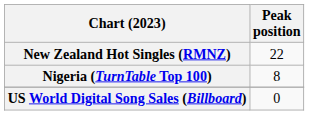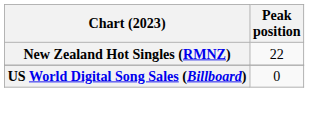- row: Nigeria (TurnTable Top 100) | 8
